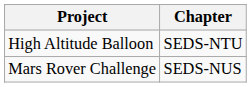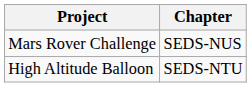rows swapped: Mars Rover Challenge <-> High Altitude Balloon
